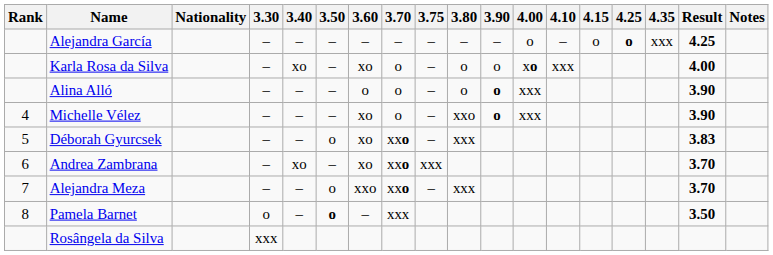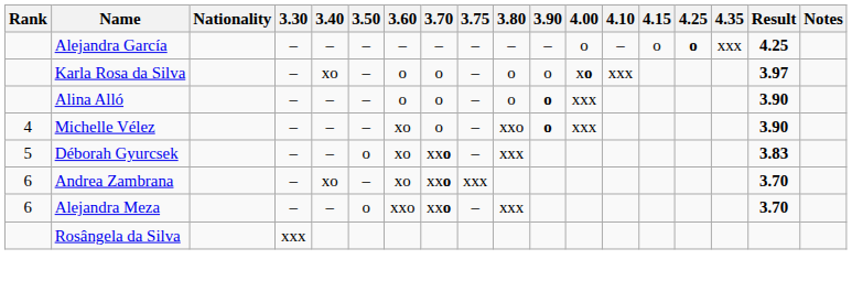Karla Rosa da Silva | 3.60: xo -> o
Karla Rosa da Silva | Result: 4.00 -> 3.97
Alejandra Meza | Rank: 7 -> 6
- row: 8 | Pamela Barnet | o | – | o | – | xxx | 3.50
